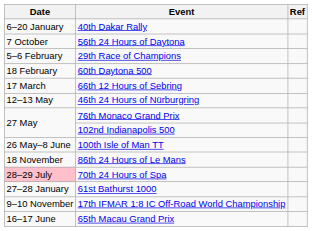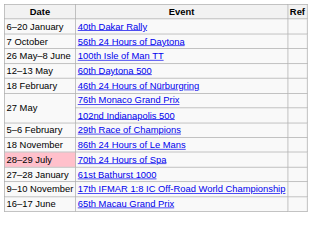rows swapped: 29th Race of Champions <-> 100th Isle of Man TT
60th Daytona 500 | Date: 18 February -> 12–13 May
- row: 17 March | 66th 12 Hours of Sebring
46th 24 Hours of Nürburgring | Date: 12–13 May -> 18 February
